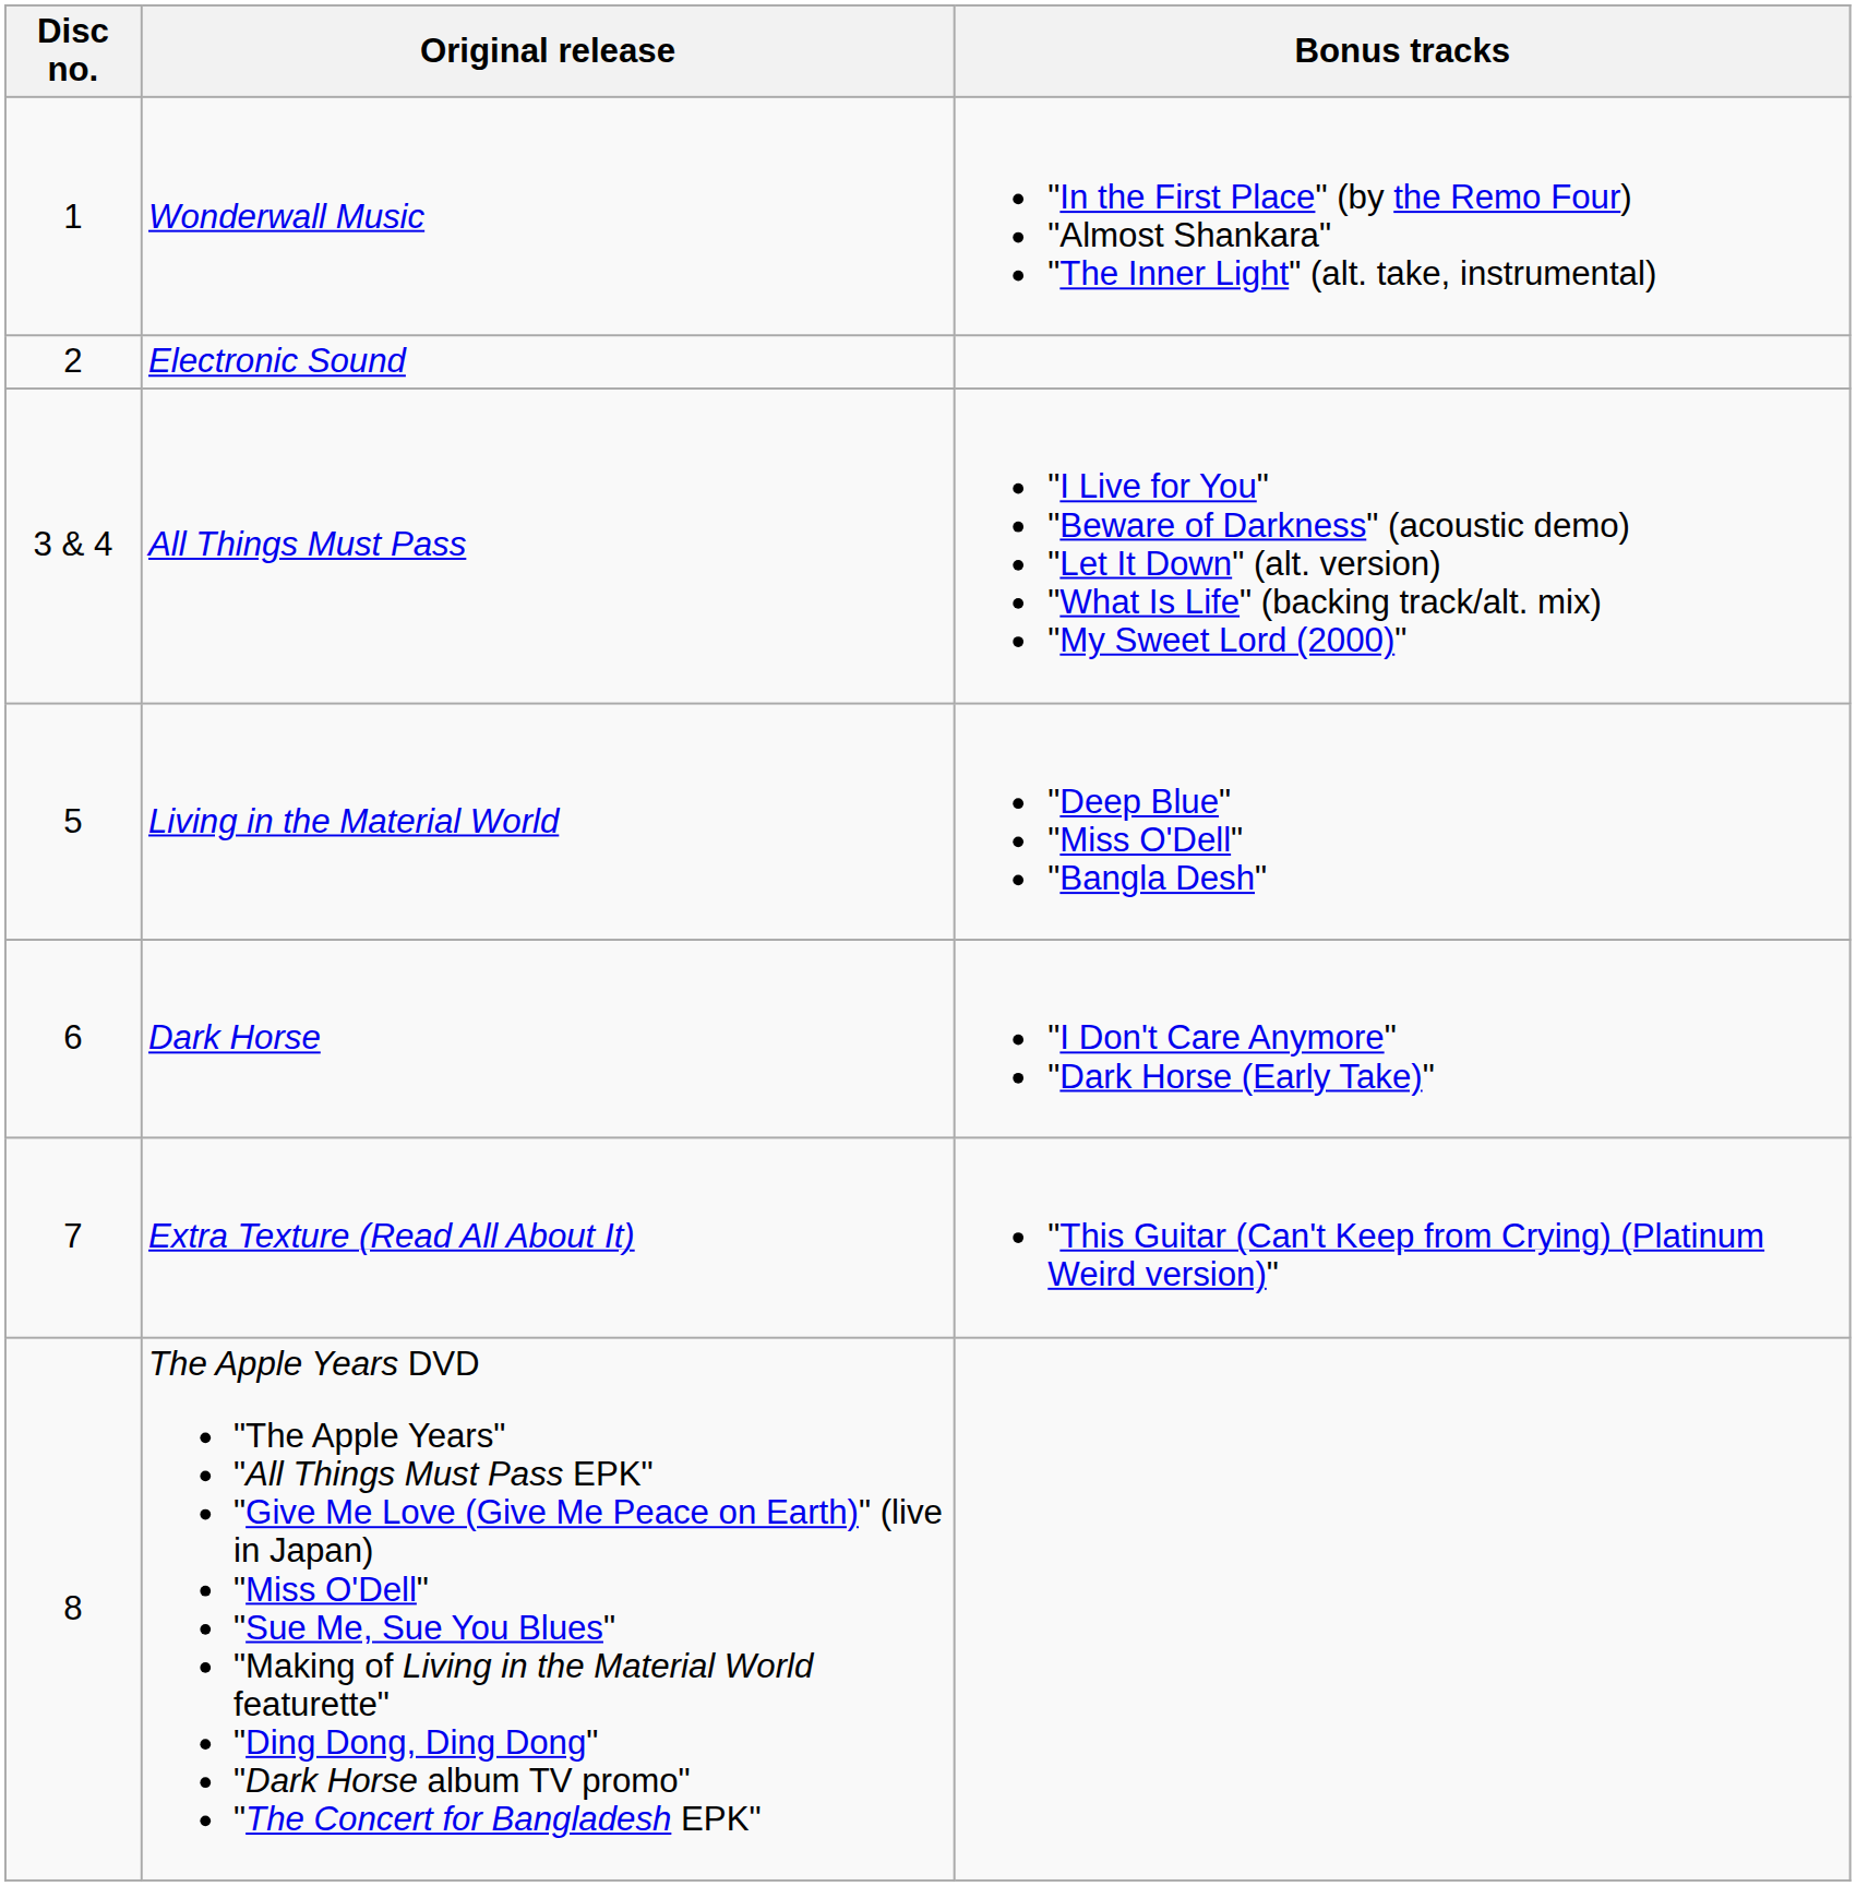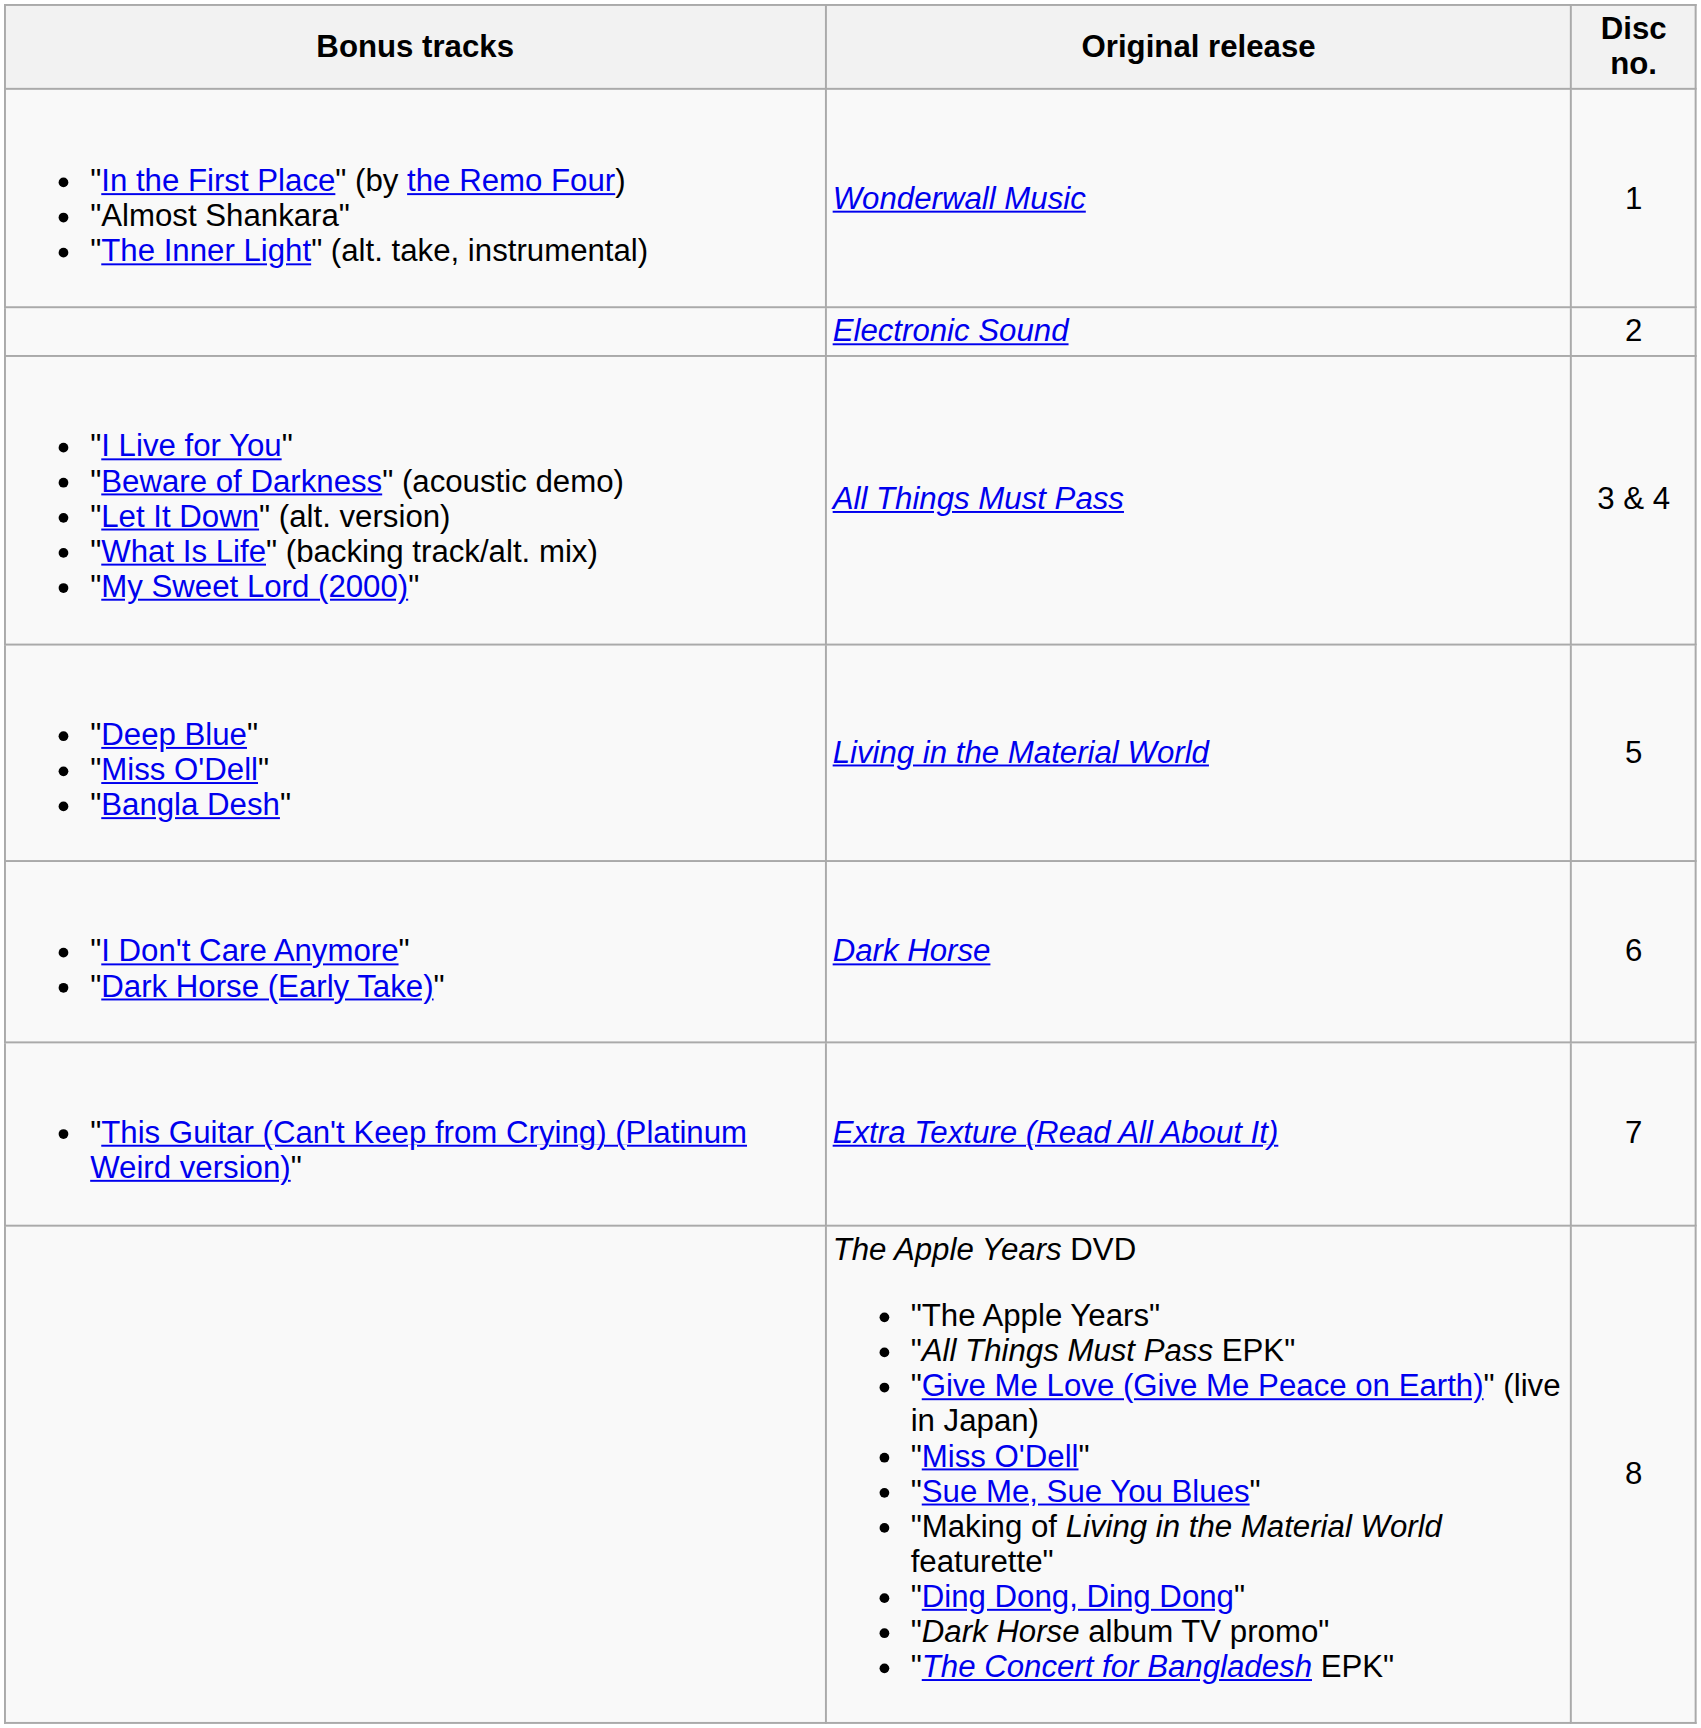columns swapped: Disc no. <-> Bonus tracks
